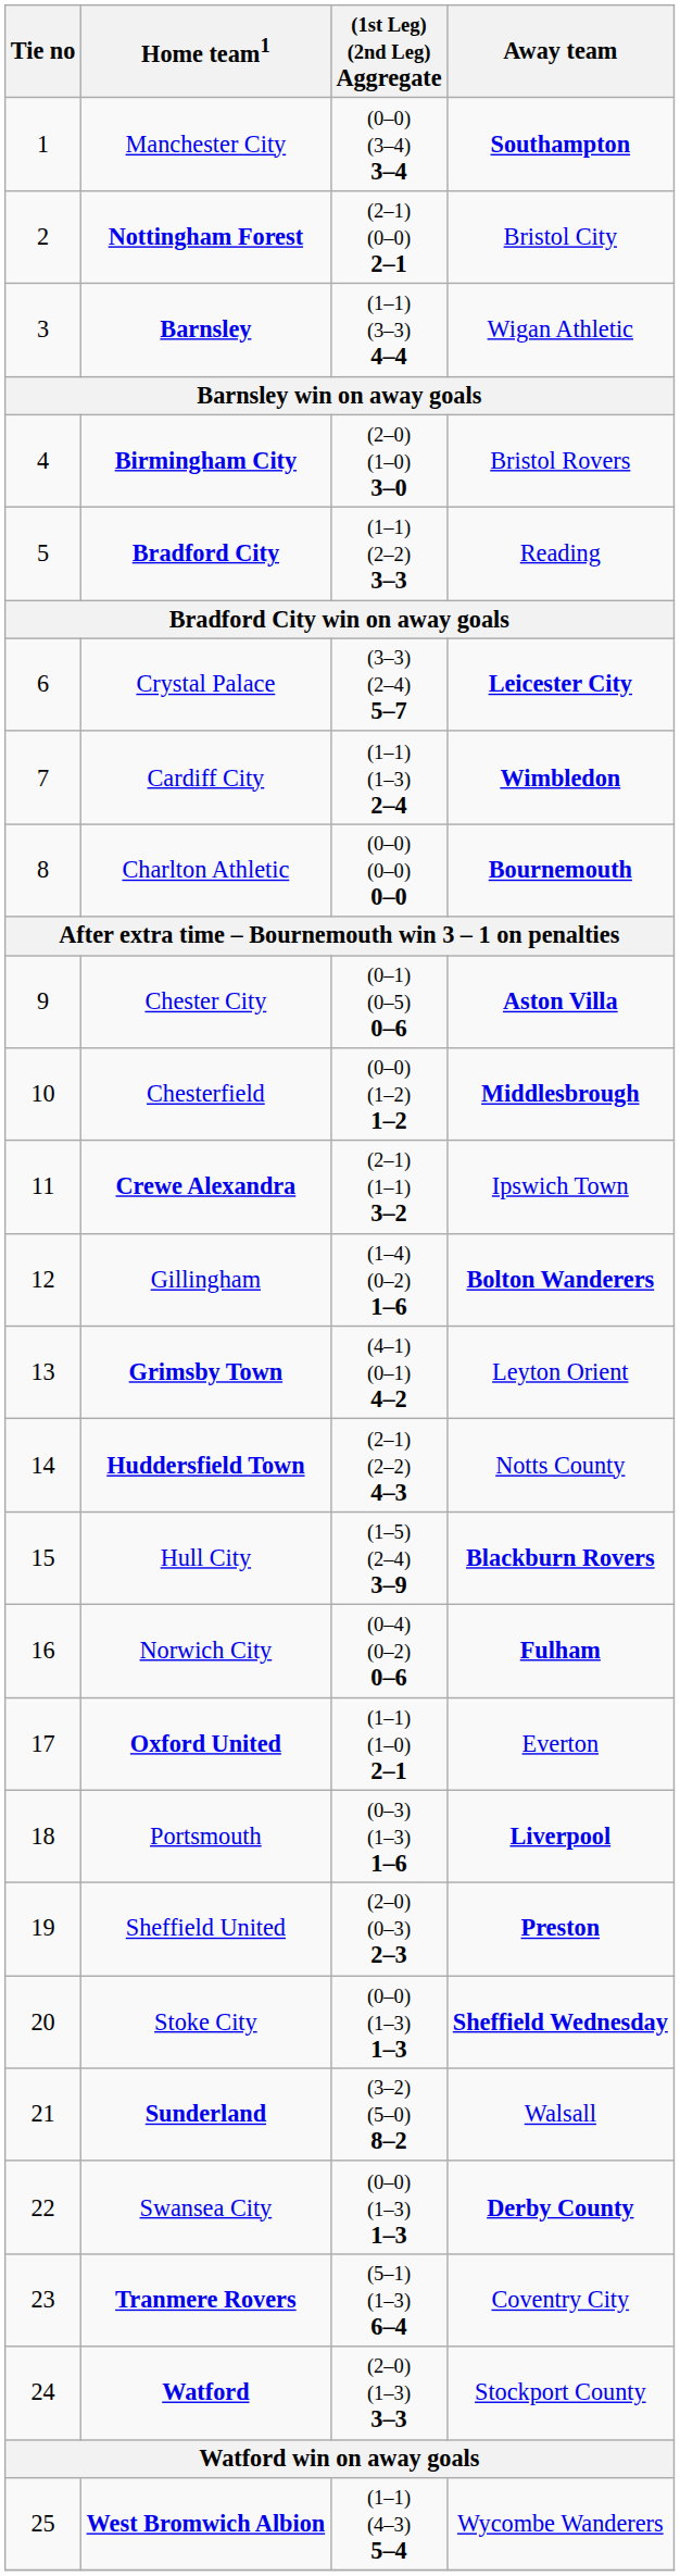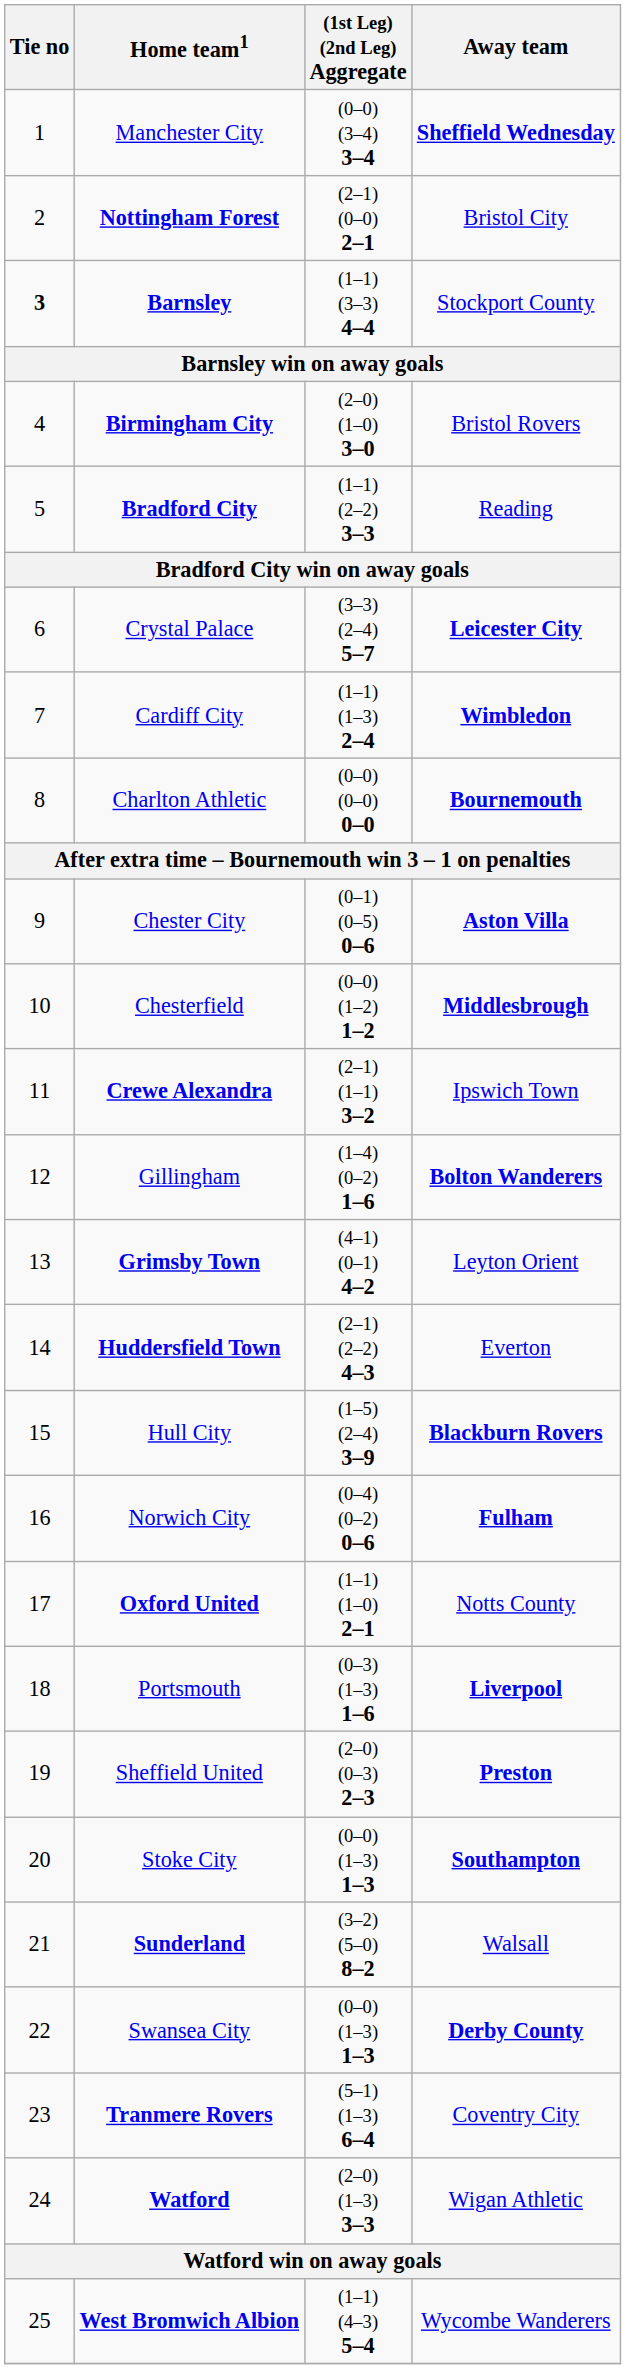Manchester City | Away team: Southampton -> Sheffield Wednesday
Barnsley | Tie no: normal -> bold
Barnsley | Away team: Wigan Athletic -> Stockport County
Huddersfield Town | Away team: Notts County -> Everton
Oxford United | Away team: Everton -> Notts County
Stoke City | Away team: Sheffield Wednesday -> Southampton
Watford | Away team: Stockport County -> Wigan Athletic
